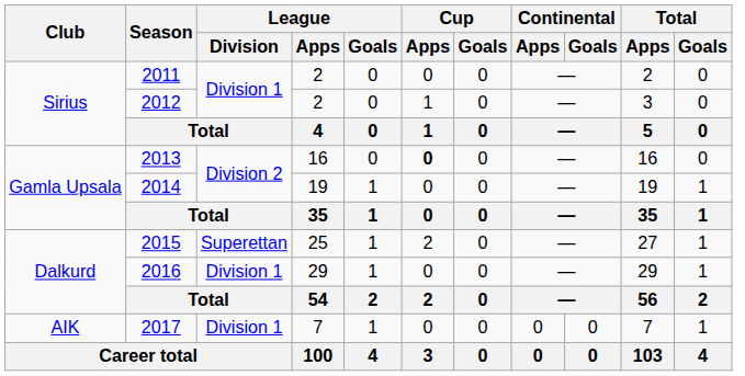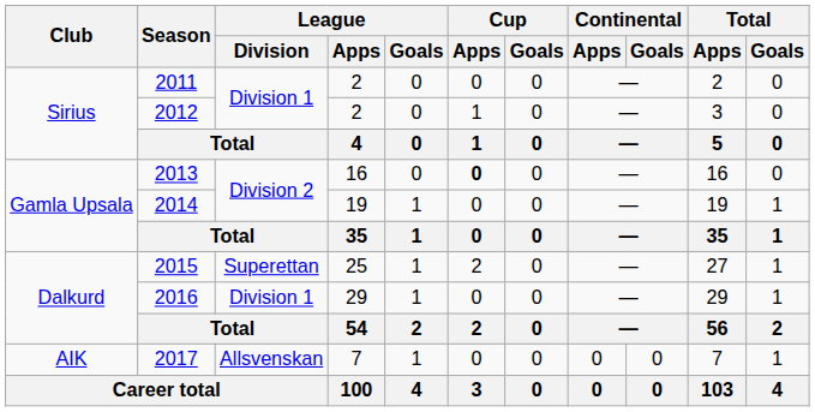2017 | League / Division: Division 1 -> Allsvenskan
